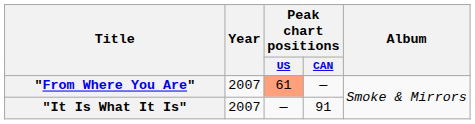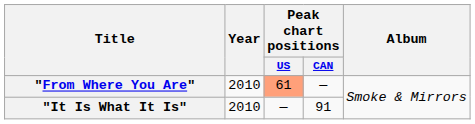"From Where You Are" | Year: 2007 -> 2010
"It Is What It Is" | Year: 2007 -> 2010
